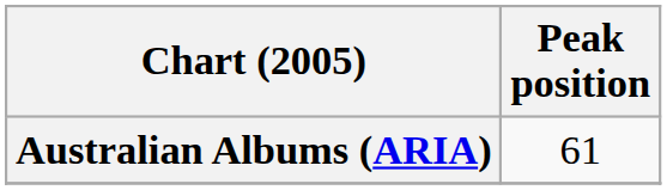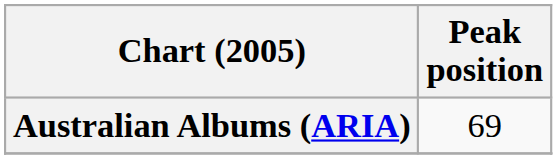Australian Albums (ARIA) | Peak position: 61 -> 69
